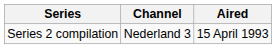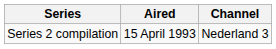columns swapped: Channel <-> Aired
